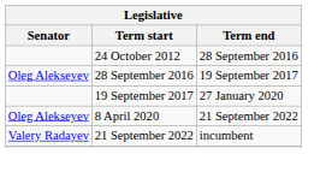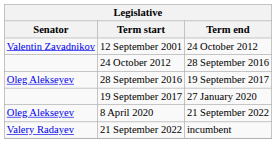+ row: Valentin Zavadnikov | 12 September 2001 | 24 October 2012
